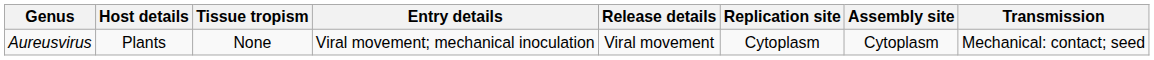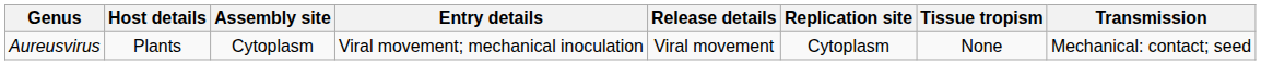columns swapped: Tissue tropism <-> Assembly site
